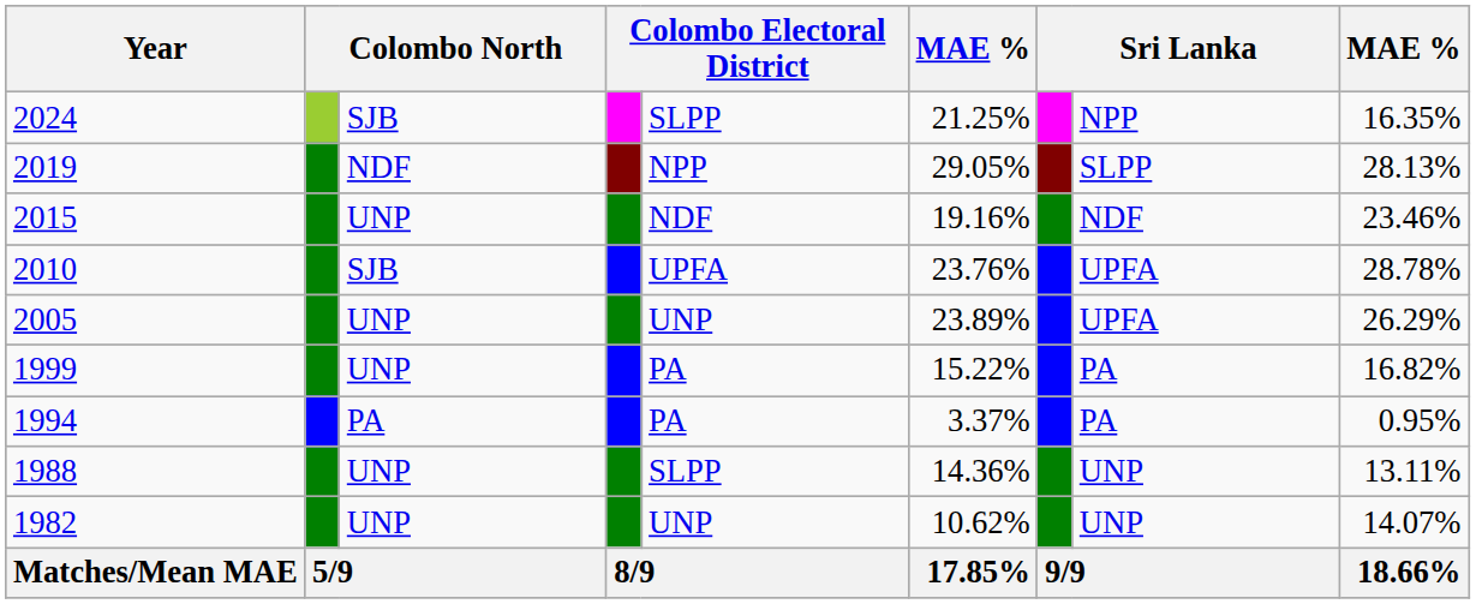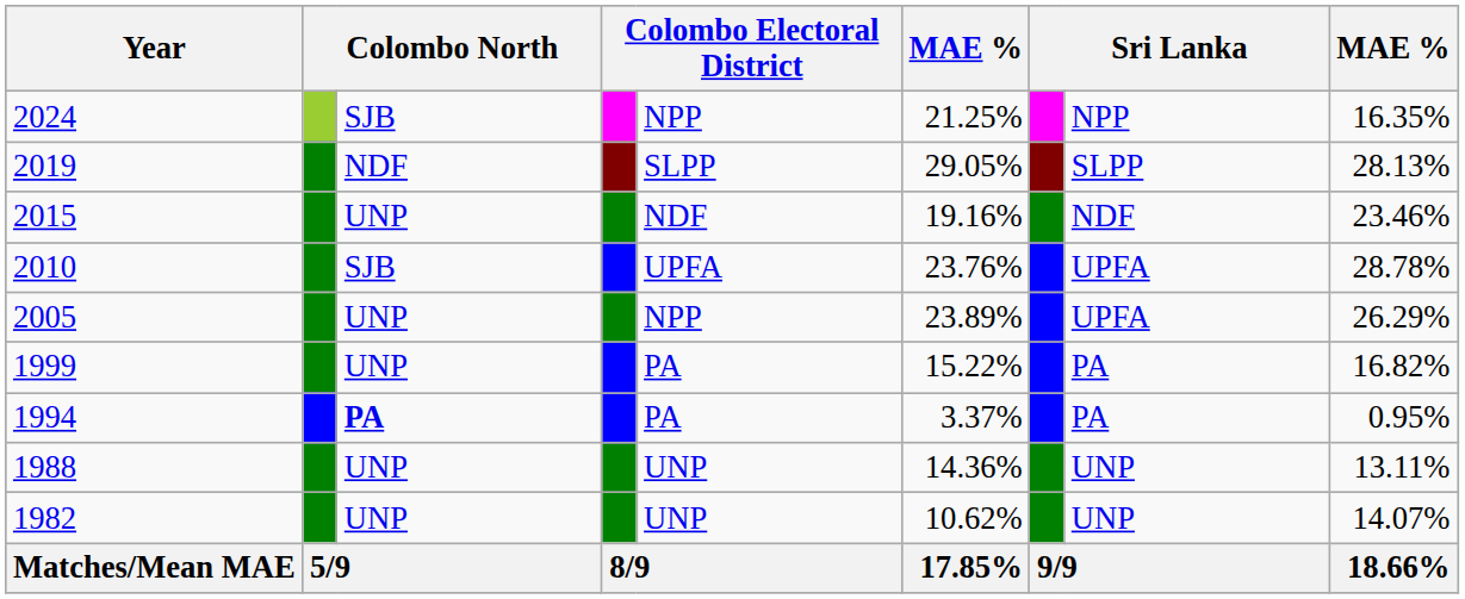2024 | column 5: SLPP -> NPP
2019 | column 5: NPP -> SLPP
2005 | column 5: UNP -> NPP
1994 | column 3: normal -> bold
1988 | column 5: SLPP -> UNP
